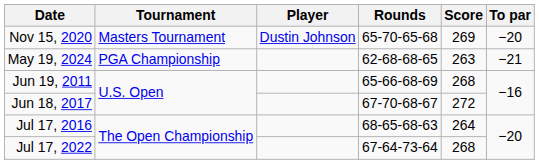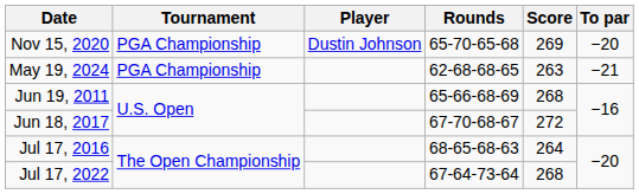Nov 15, 2020 | Tournament: Masters Tournament -> PGA Championship
